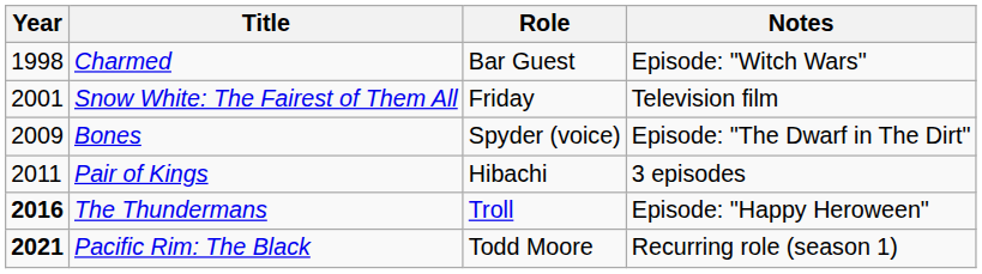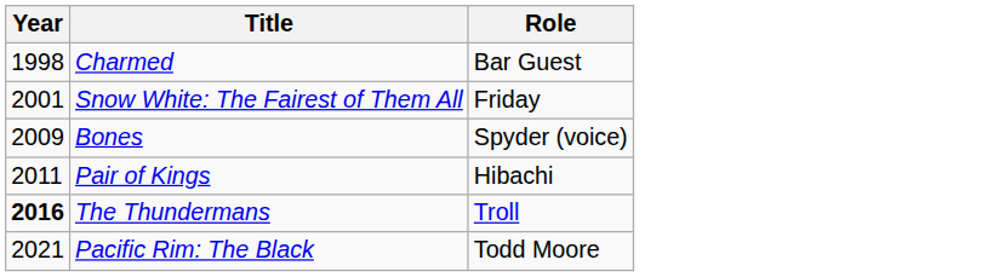- column: Notes | Episode: "Witch Wars" | Television film | Episode: "The Dwarf in The Dirt" | 3 episodes | Episode: "Happy Heroween" | Recurring role (season 1)
Pacific Rim: The Black | Year: bold -> normal
